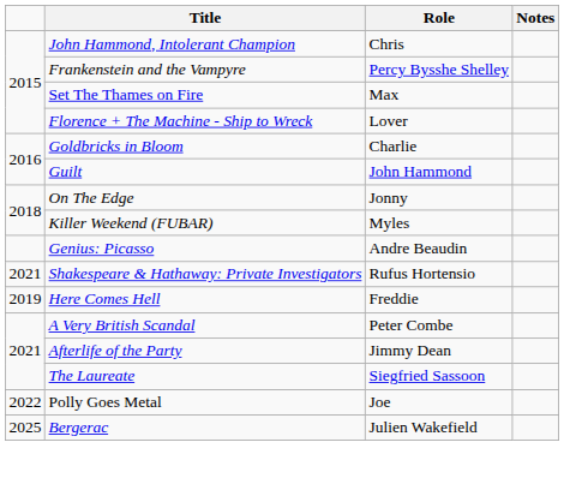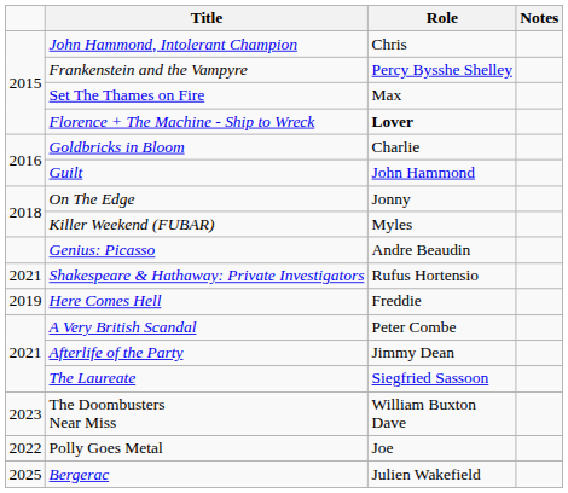Florence + The Machine - Ship to Wreck | Role: normal -> bold
+ row: 2023 | The Doombusters Near Miss | William Buxton Dave
